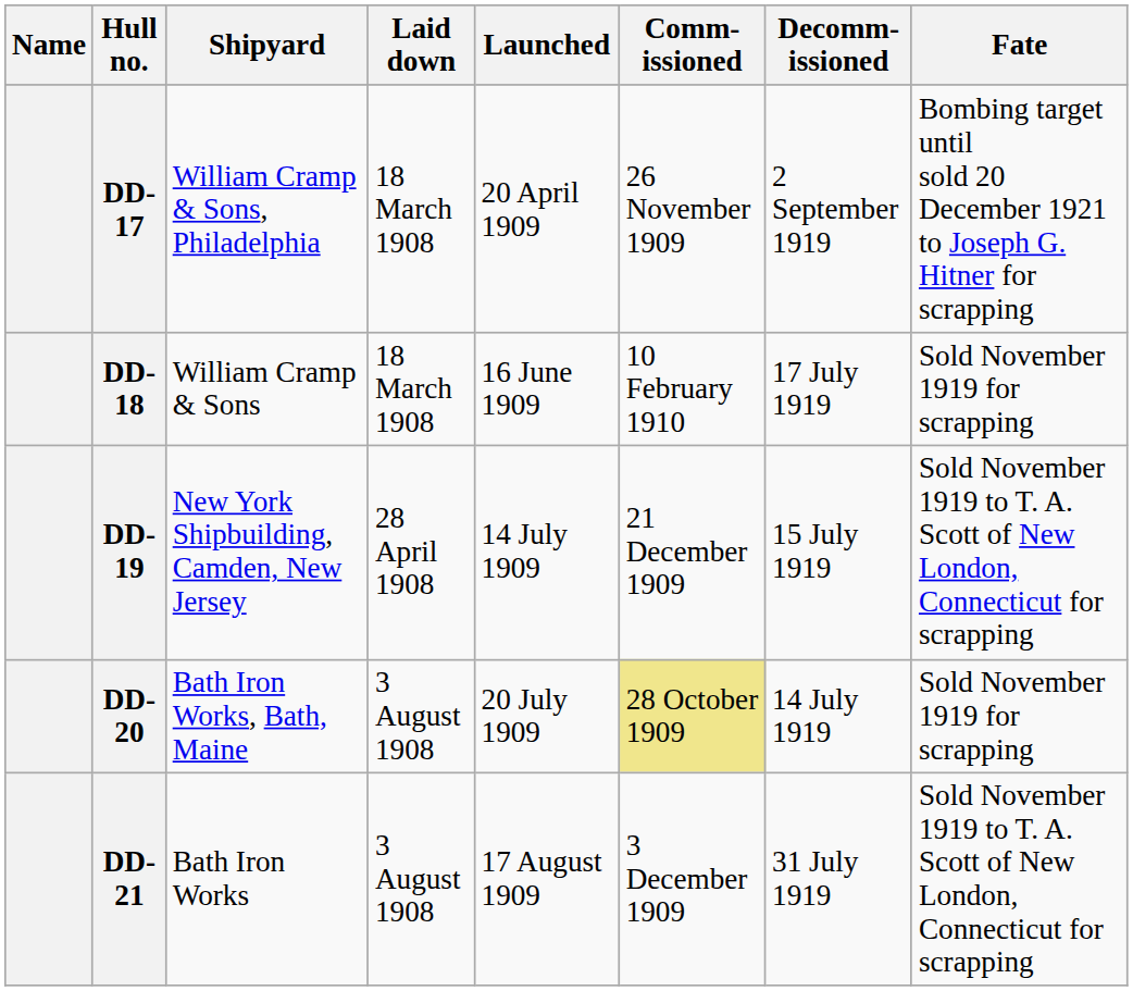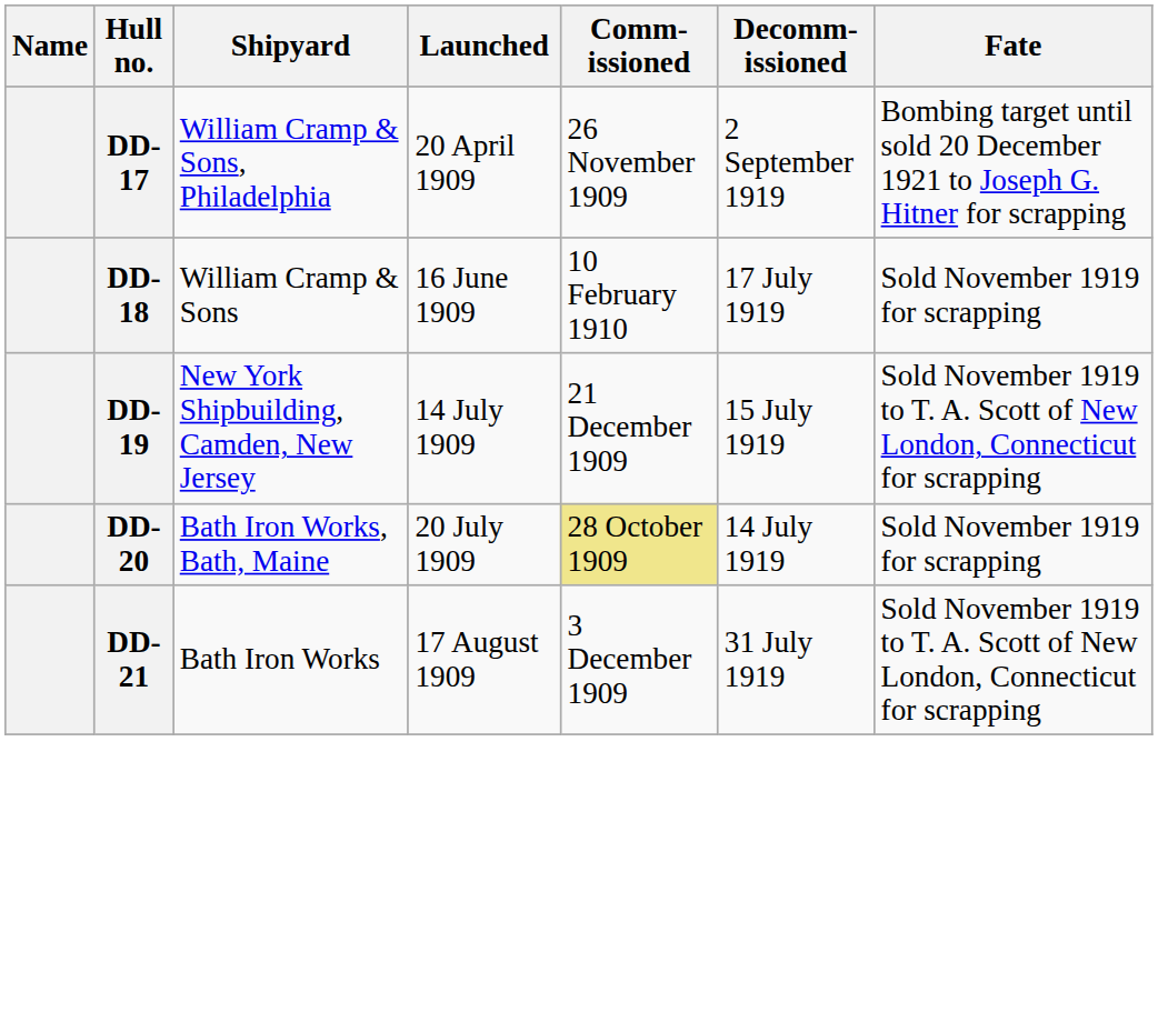- column: Laid down | 18 March 1908 | 18 March 1908 | 28 April 1908 | 3 August 1908 | 3 August 1908
